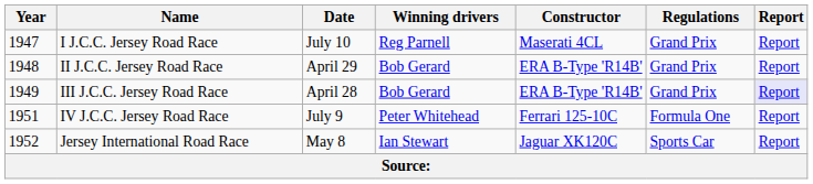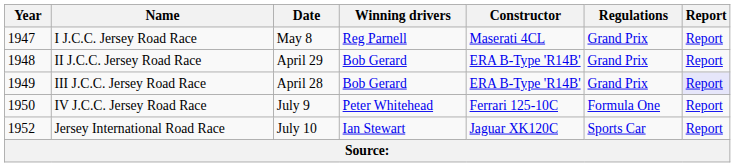I J.C.C. Jersey Road Race | Date: July 10 -> May 8
IV J.C.C. Jersey Road Race | Year: 1951 -> 1950
Jersey International Road Race | Date: May 8 -> July 10
